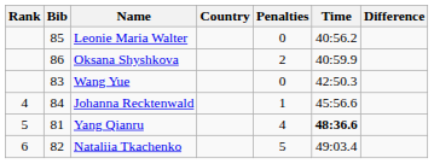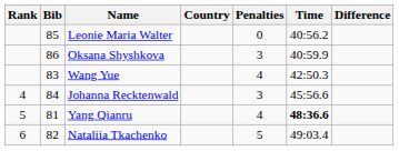Oksana Shyshkova | Penalties: 2 -> 3
Wang Yue | Penalties: 0 -> 4
Johanna Recktenwald | Penalties: 1 -> 3
